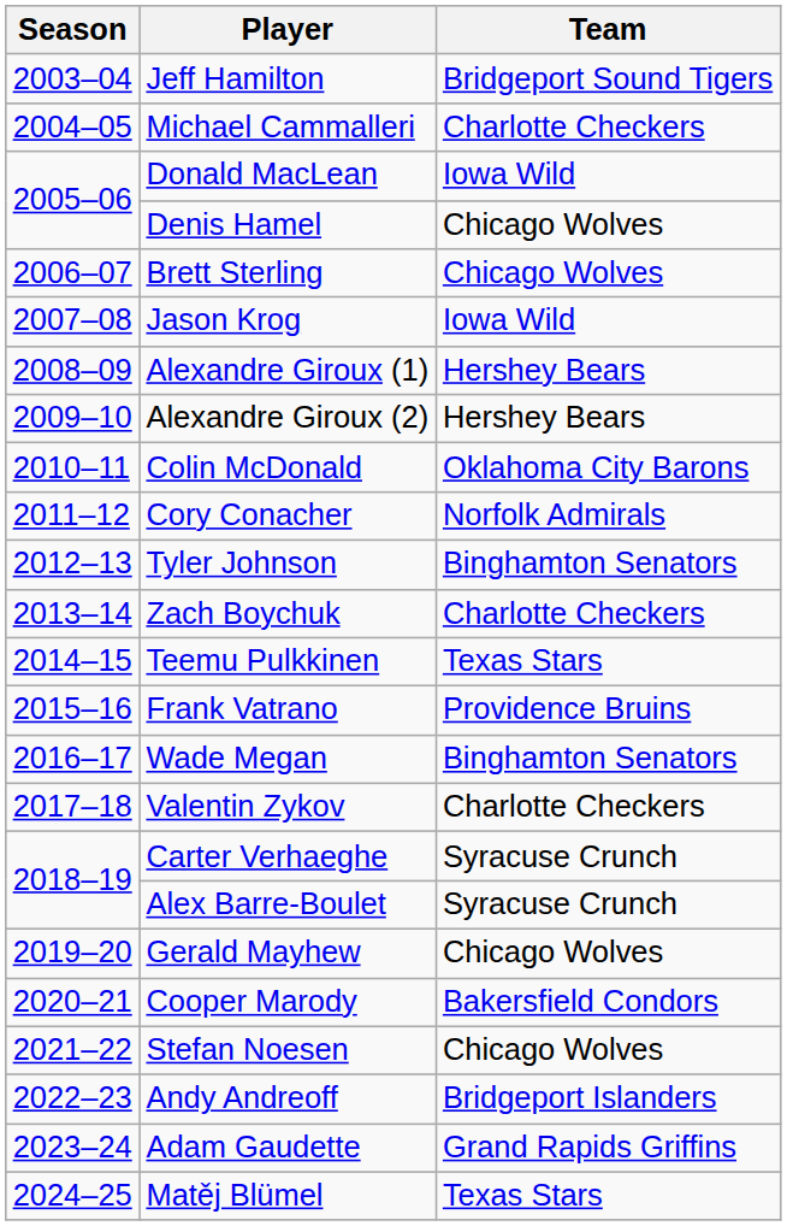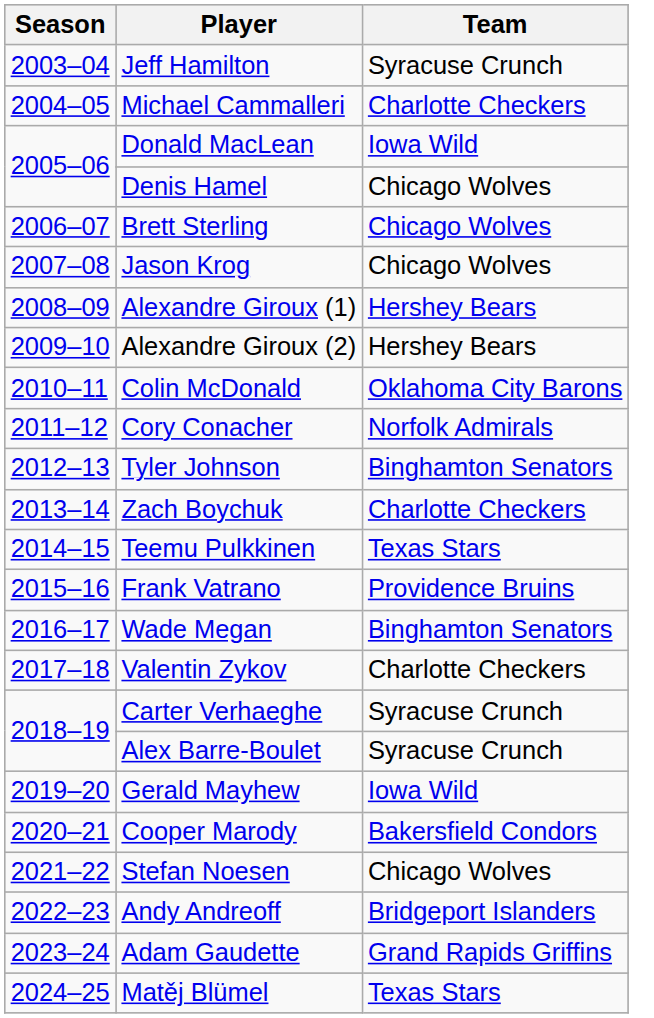Jeff Hamilton | Team: Bridgeport Sound Tigers -> Syracuse Crunch
Jason Krog | Team: Iowa Wild -> Chicago Wolves
Gerald Mayhew | Team: Chicago Wolves -> Iowa Wild
